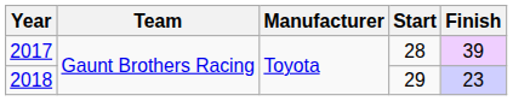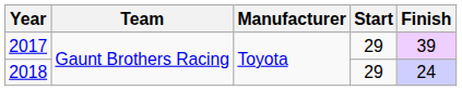2017 | Start: 28 -> 29
2018 | Finish: 23 -> 24
